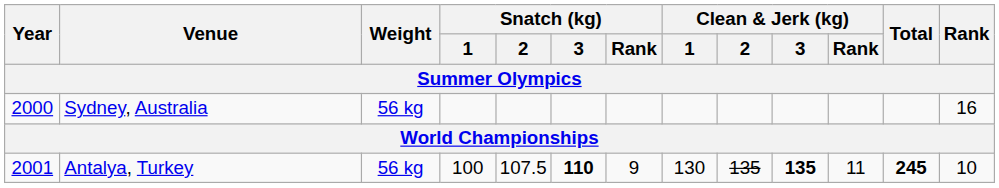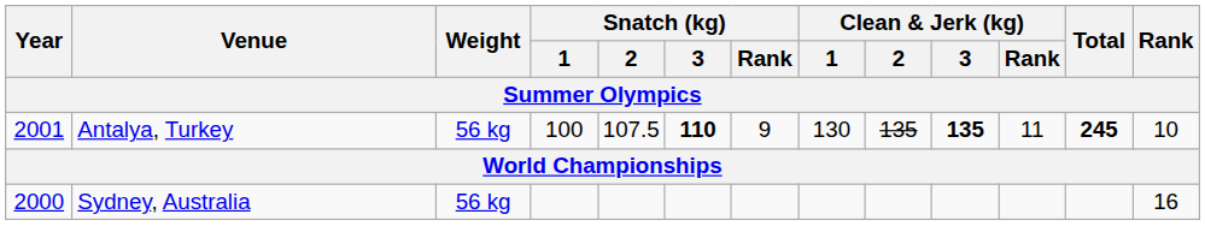rows swapped: Sydney, Australia <-> Antalya, Turkey
